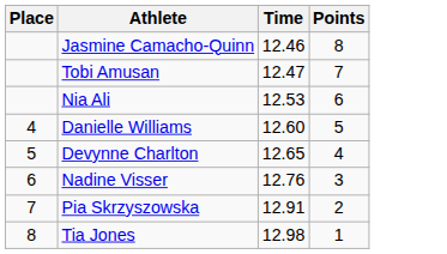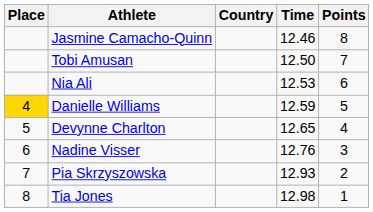+ column: Country
Tobi Amusan | Time: 12.47 -> 12.50
Danielle Williams | Place: no background -> gold background
Danielle Williams | Time: 12.60 -> 12.59
Pia Skrzyszowska | Time: 12.91 -> 12.93
